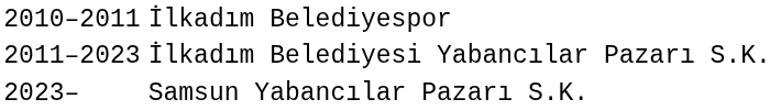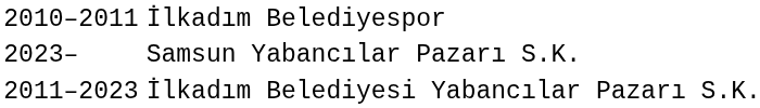rows swapped: İlkadım Belediyesi Yabancılar Pazarı S.K. <-> Samsun Yabancılar Pazarı S.K.
